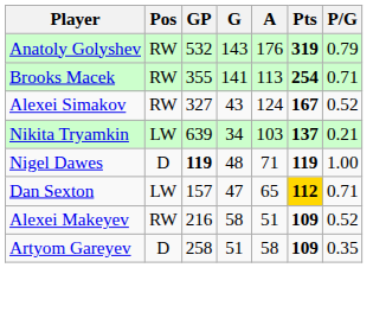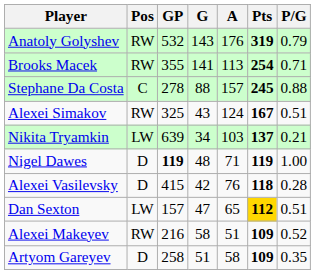+ row: Stephane Da Costa | C | 278 | 88 | 157 | 245 | 0.88
Alexei Simakov | GP: 327 -> 325
Alexei Simakov | P/G: 0.52 -> 0.51
+ row: Alexei Vasilevsky | D | 415 | 42 | 76 | 118 | 0.28
Dan Sexton | P/G: 0.71 -> 0.51
